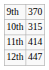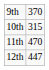11th | column 2: 414 -> 470
